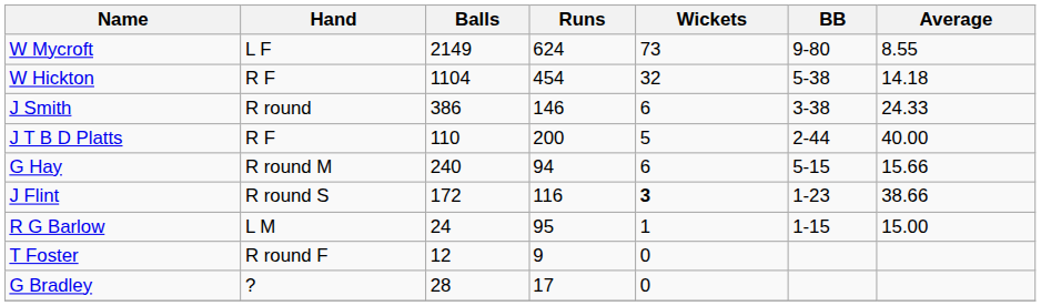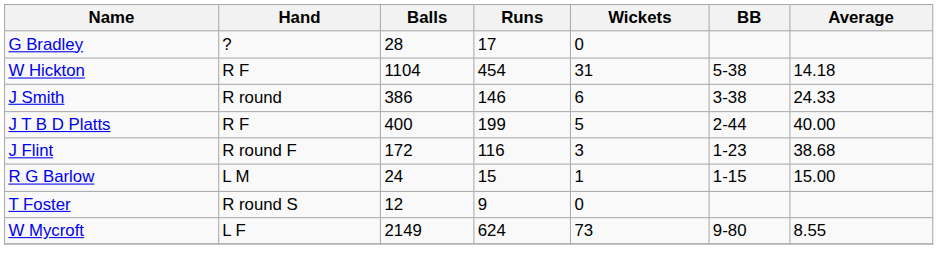rows swapped: W Mycroft <-> G Bradley
W Hickton | Wickets: 32 -> 31
J T B D Platts | Balls: 110 -> 400
J T B D Platts | Runs: 200 -> 199
- row: G Hay | R round M | 240 | 94 | 6 | 5-15 | 15.66
J Flint | Hand: R round S -> R round F
J Flint | Wickets: bold -> normal
J Flint | Average: 38.66 -> 38.68
R G Barlow | Runs: 95 -> 15
T Foster | Hand: R round F -> R round S
